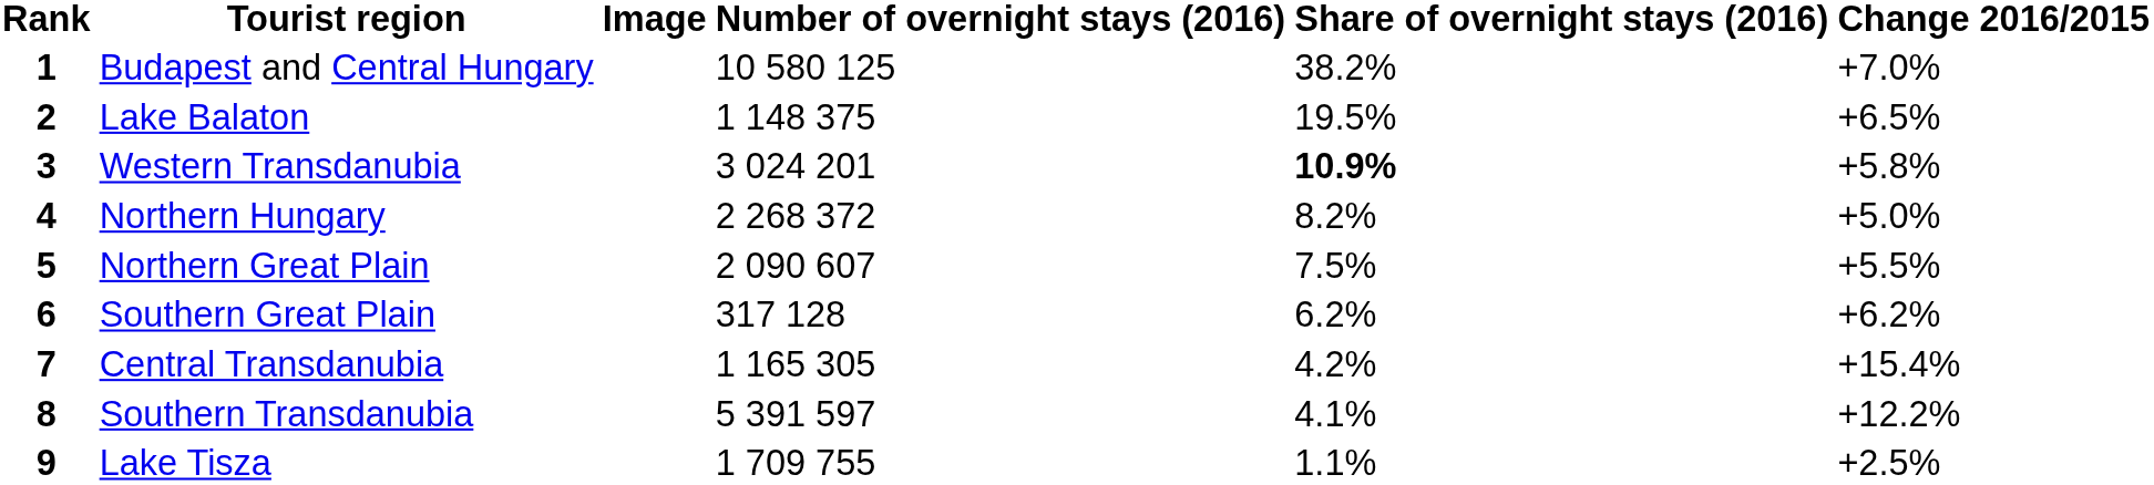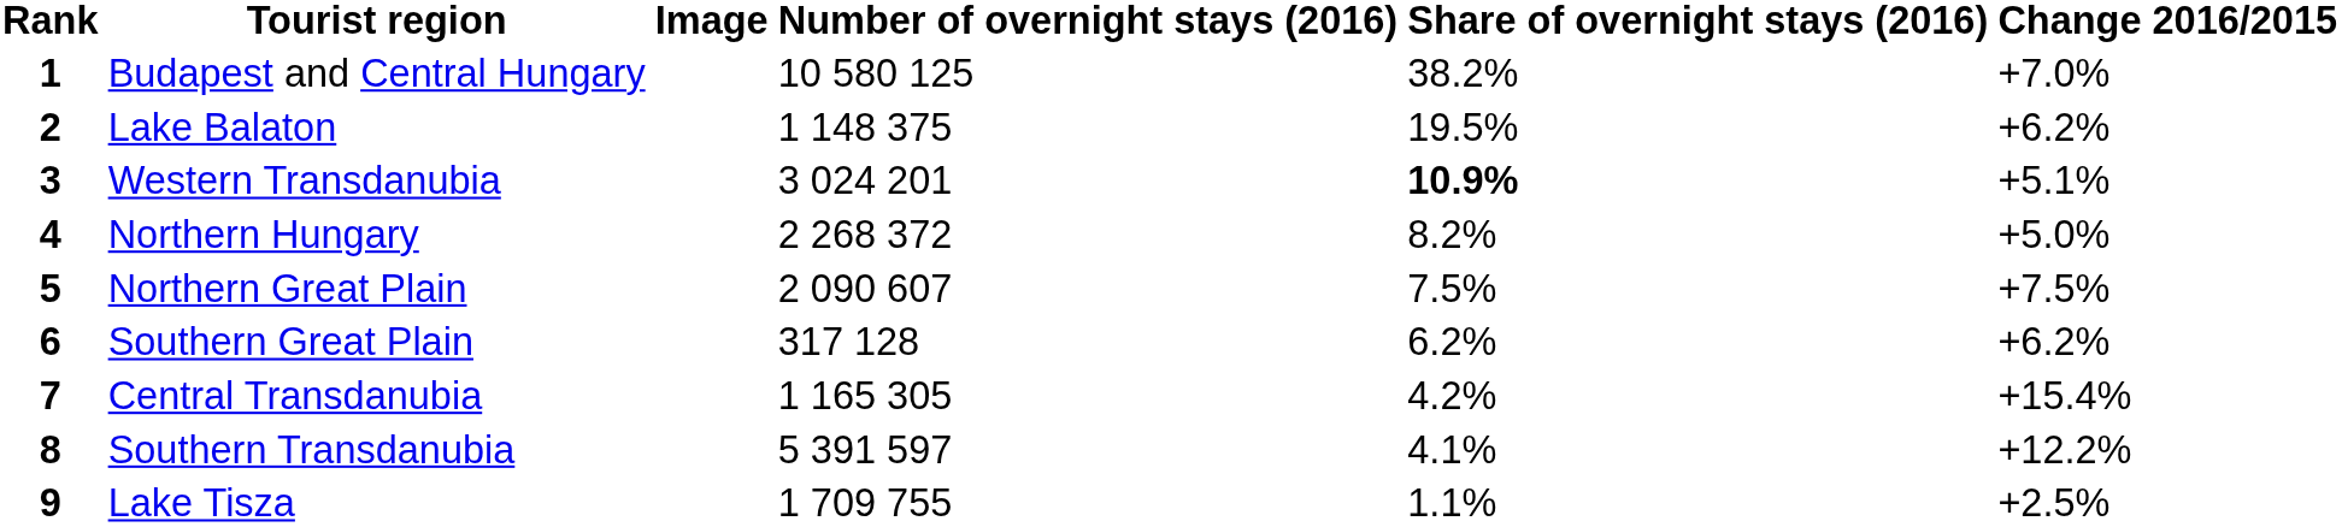2 | Change 2016/2015: +6.5% -> +6.2%
3 | Change 2016/2015: +5.8% -> +5.1%
5 | Change 2016/2015: +5.5% -> +7.5%
